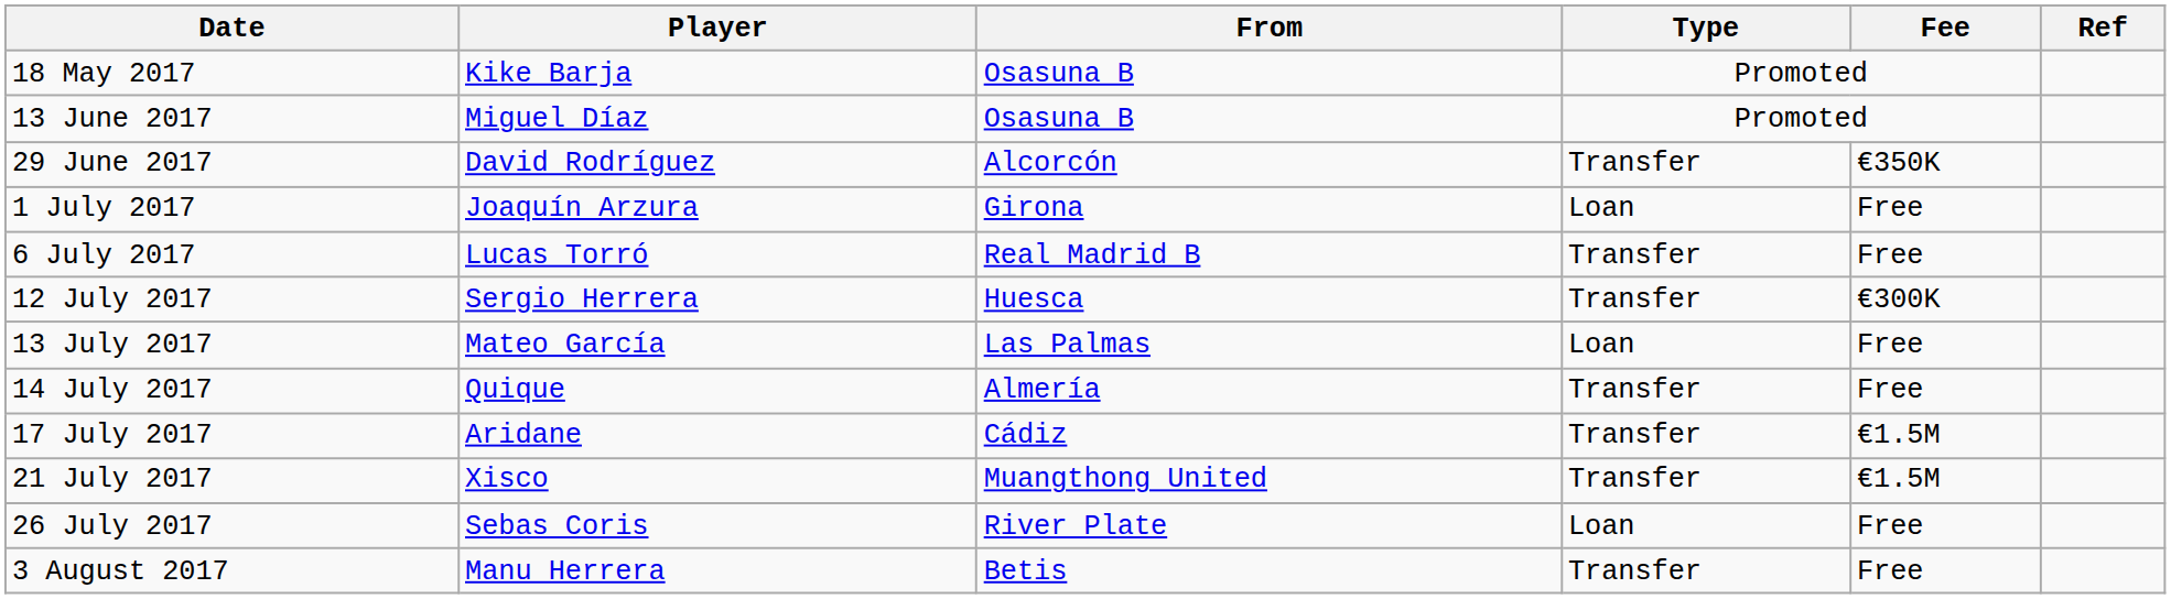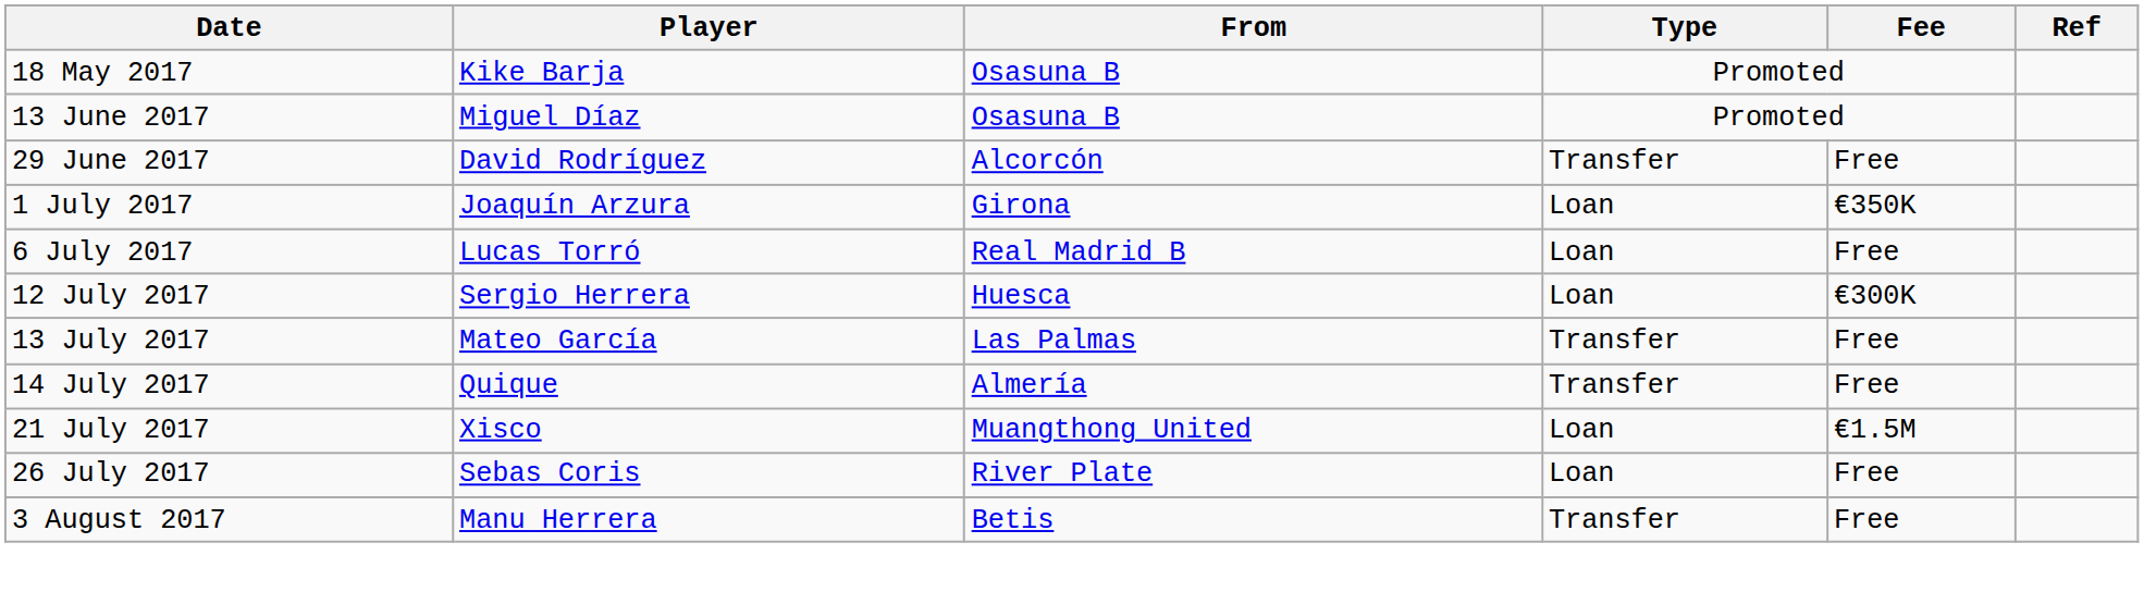29 June 2017 | Fee: €350K -> Free
1 July 2017 | Fee: Free -> €350K
6 July 2017 | Type: Transfer -> Loan
12 July 2017 | Type: Transfer -> Loan
13 July 2017 | Type: Loan -> Transfer
- row: 17 July 2017 | Aridane | Cádiz | Transfer | €1.5M
21 July 2017 | Type: Transfer -> Loan
